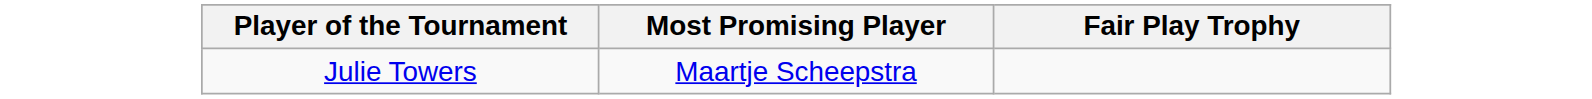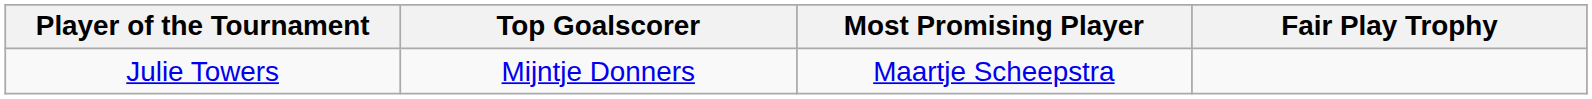+ column: Top Goalscorer | Mijntje Donners
